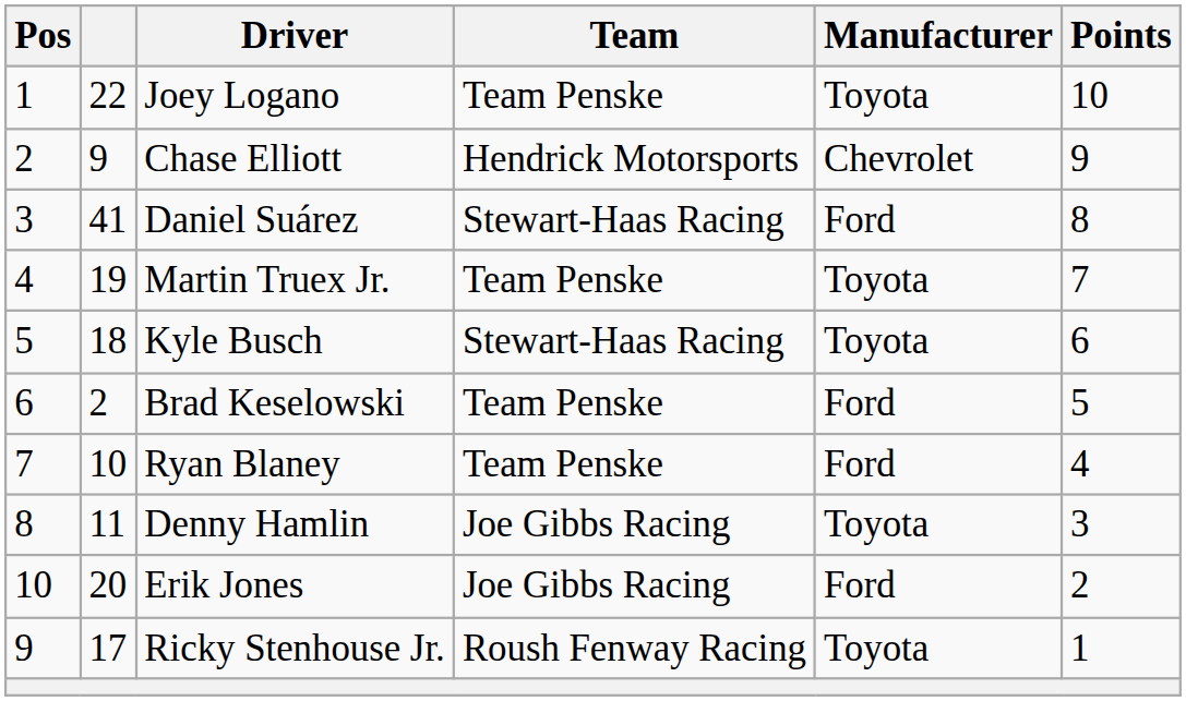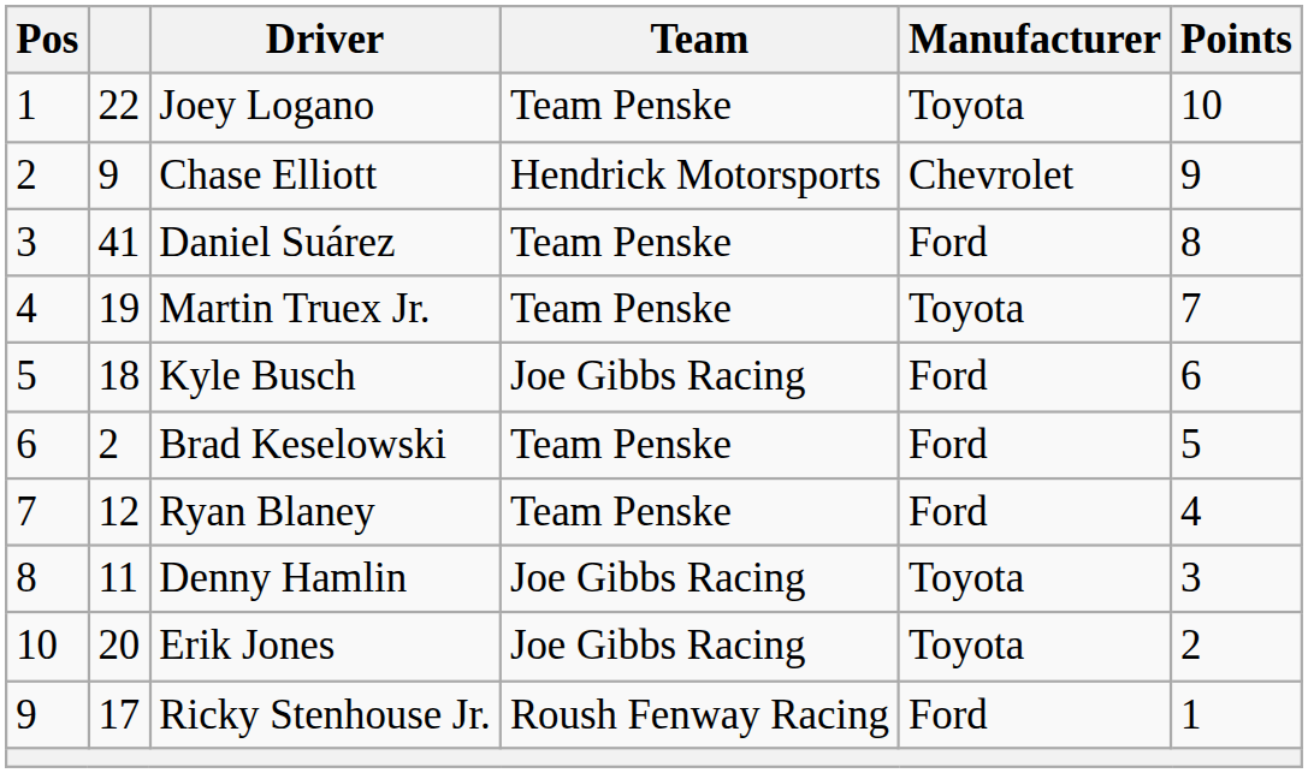Daniel Suárez | Team: Stewart-Haas Racing -> Team Penske
Kyle Busch | Team: Stewart-Haas Racing -> Joe Gibbs Racing
Kyle Busch | Manufacturer: Toyota -> Ford
Ryan Blaney | column 2: 10 -> 12
Erik Jones | Manufacturer: Ford -> Toyota
Ricky Stenhouse Jr. | Manufacturer: Toyota -> Ford
